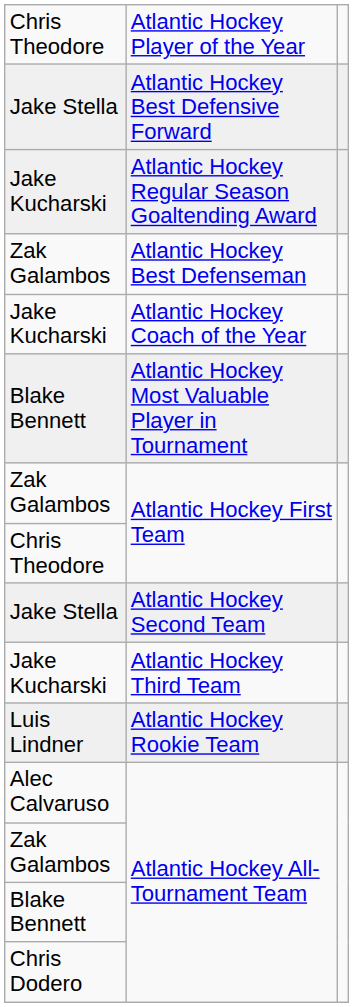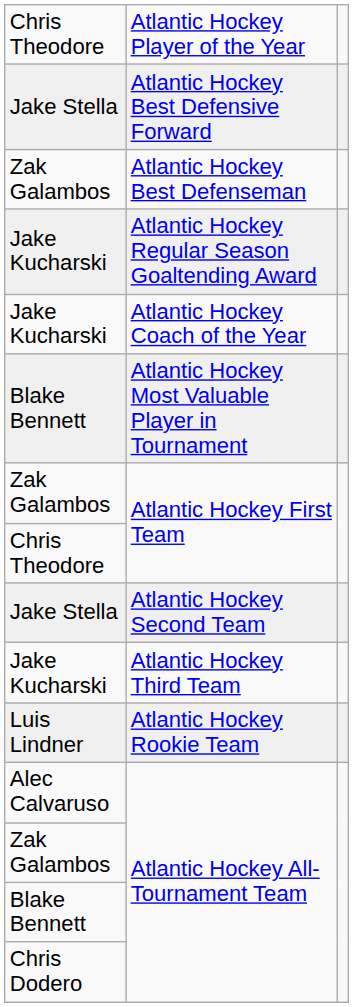rows swapped: Atlantic Hockey Best Defenseman <-> Atlantic Hockey Regular Season Goaltending Award
